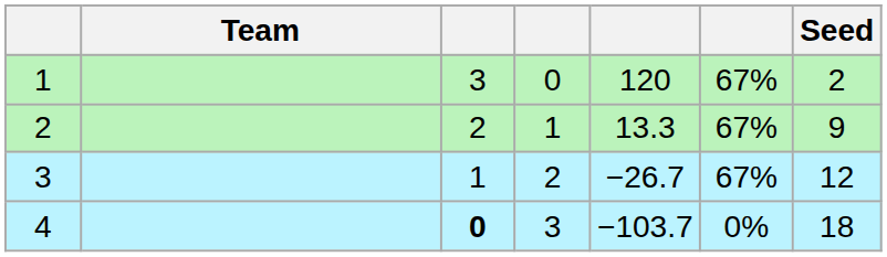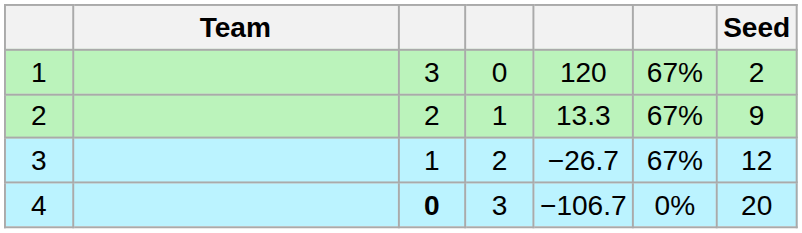4 | column 5: −103.7 -> −106.7
4 | Seed: 18 -> 20
